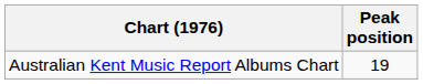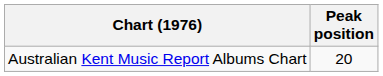Australian Kent Music Report Albums Chart | Peak position: 19 -> 20
